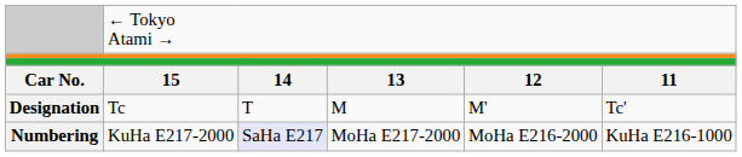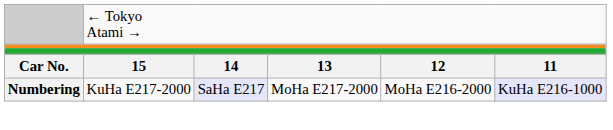- row: Designation | Tc | T | M | M' | Tc'
Numbering | column 6: no background -> lavender background
